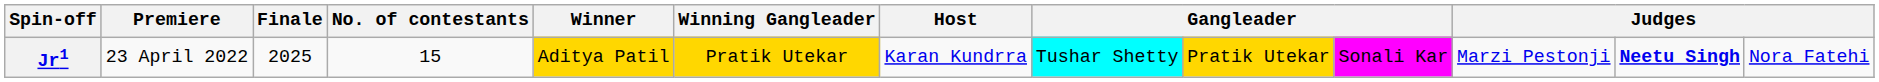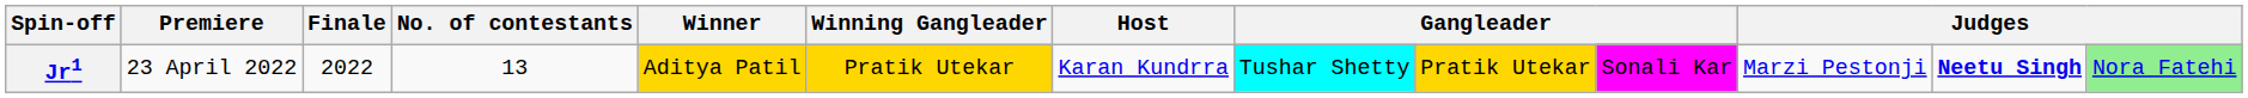Jr1 | Finale: 2025 -> 2022
Jr1 | No. of contestants: 15 -> 13
Jr1 | column 13: no background -> lightgreen background
